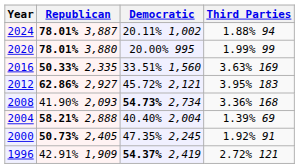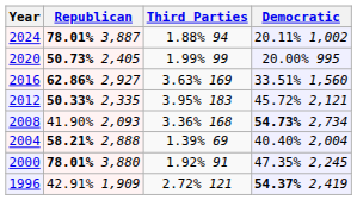columns swapped: Democratic <-> Third Parties
2020 | Republican: 78.01% 3,880 -> 50.73% 2,405
2016 | Republican: 50.33% 2,335 -> 62.86% 2,927
2012 | Republican: 62.86% 2,927 -> 50.33% 2,335
2000 | Republican: 50.73% 2,405 -> 78.01% 3,880
